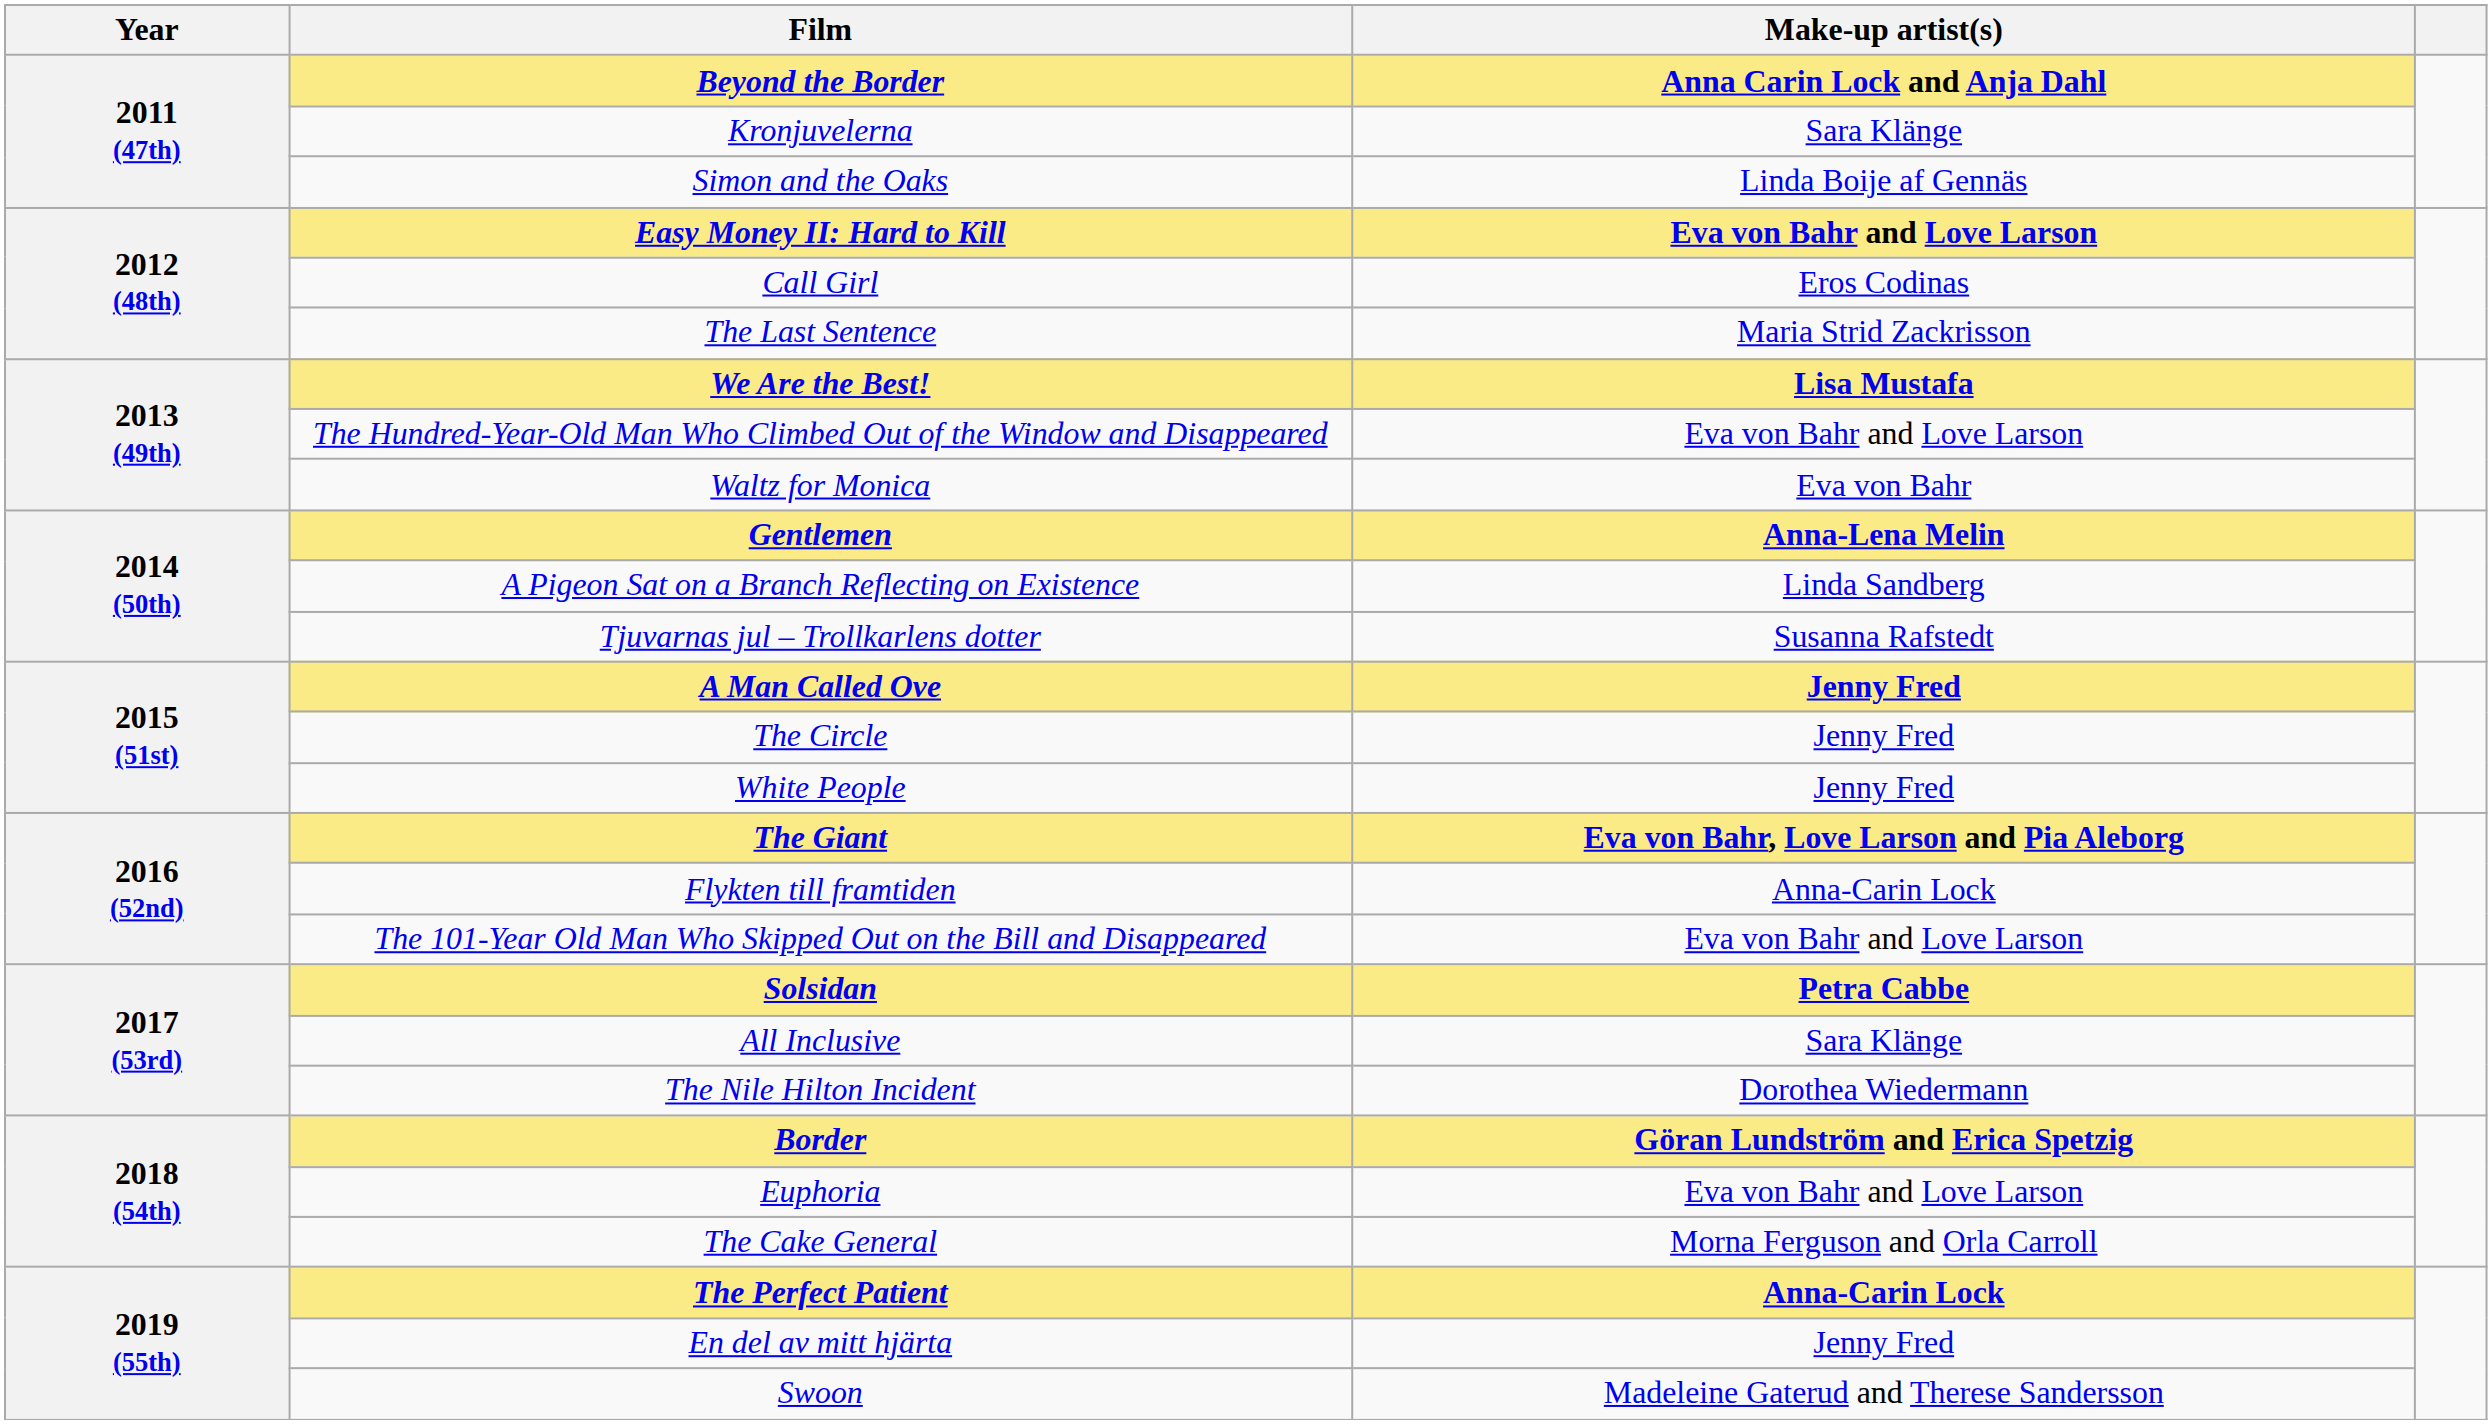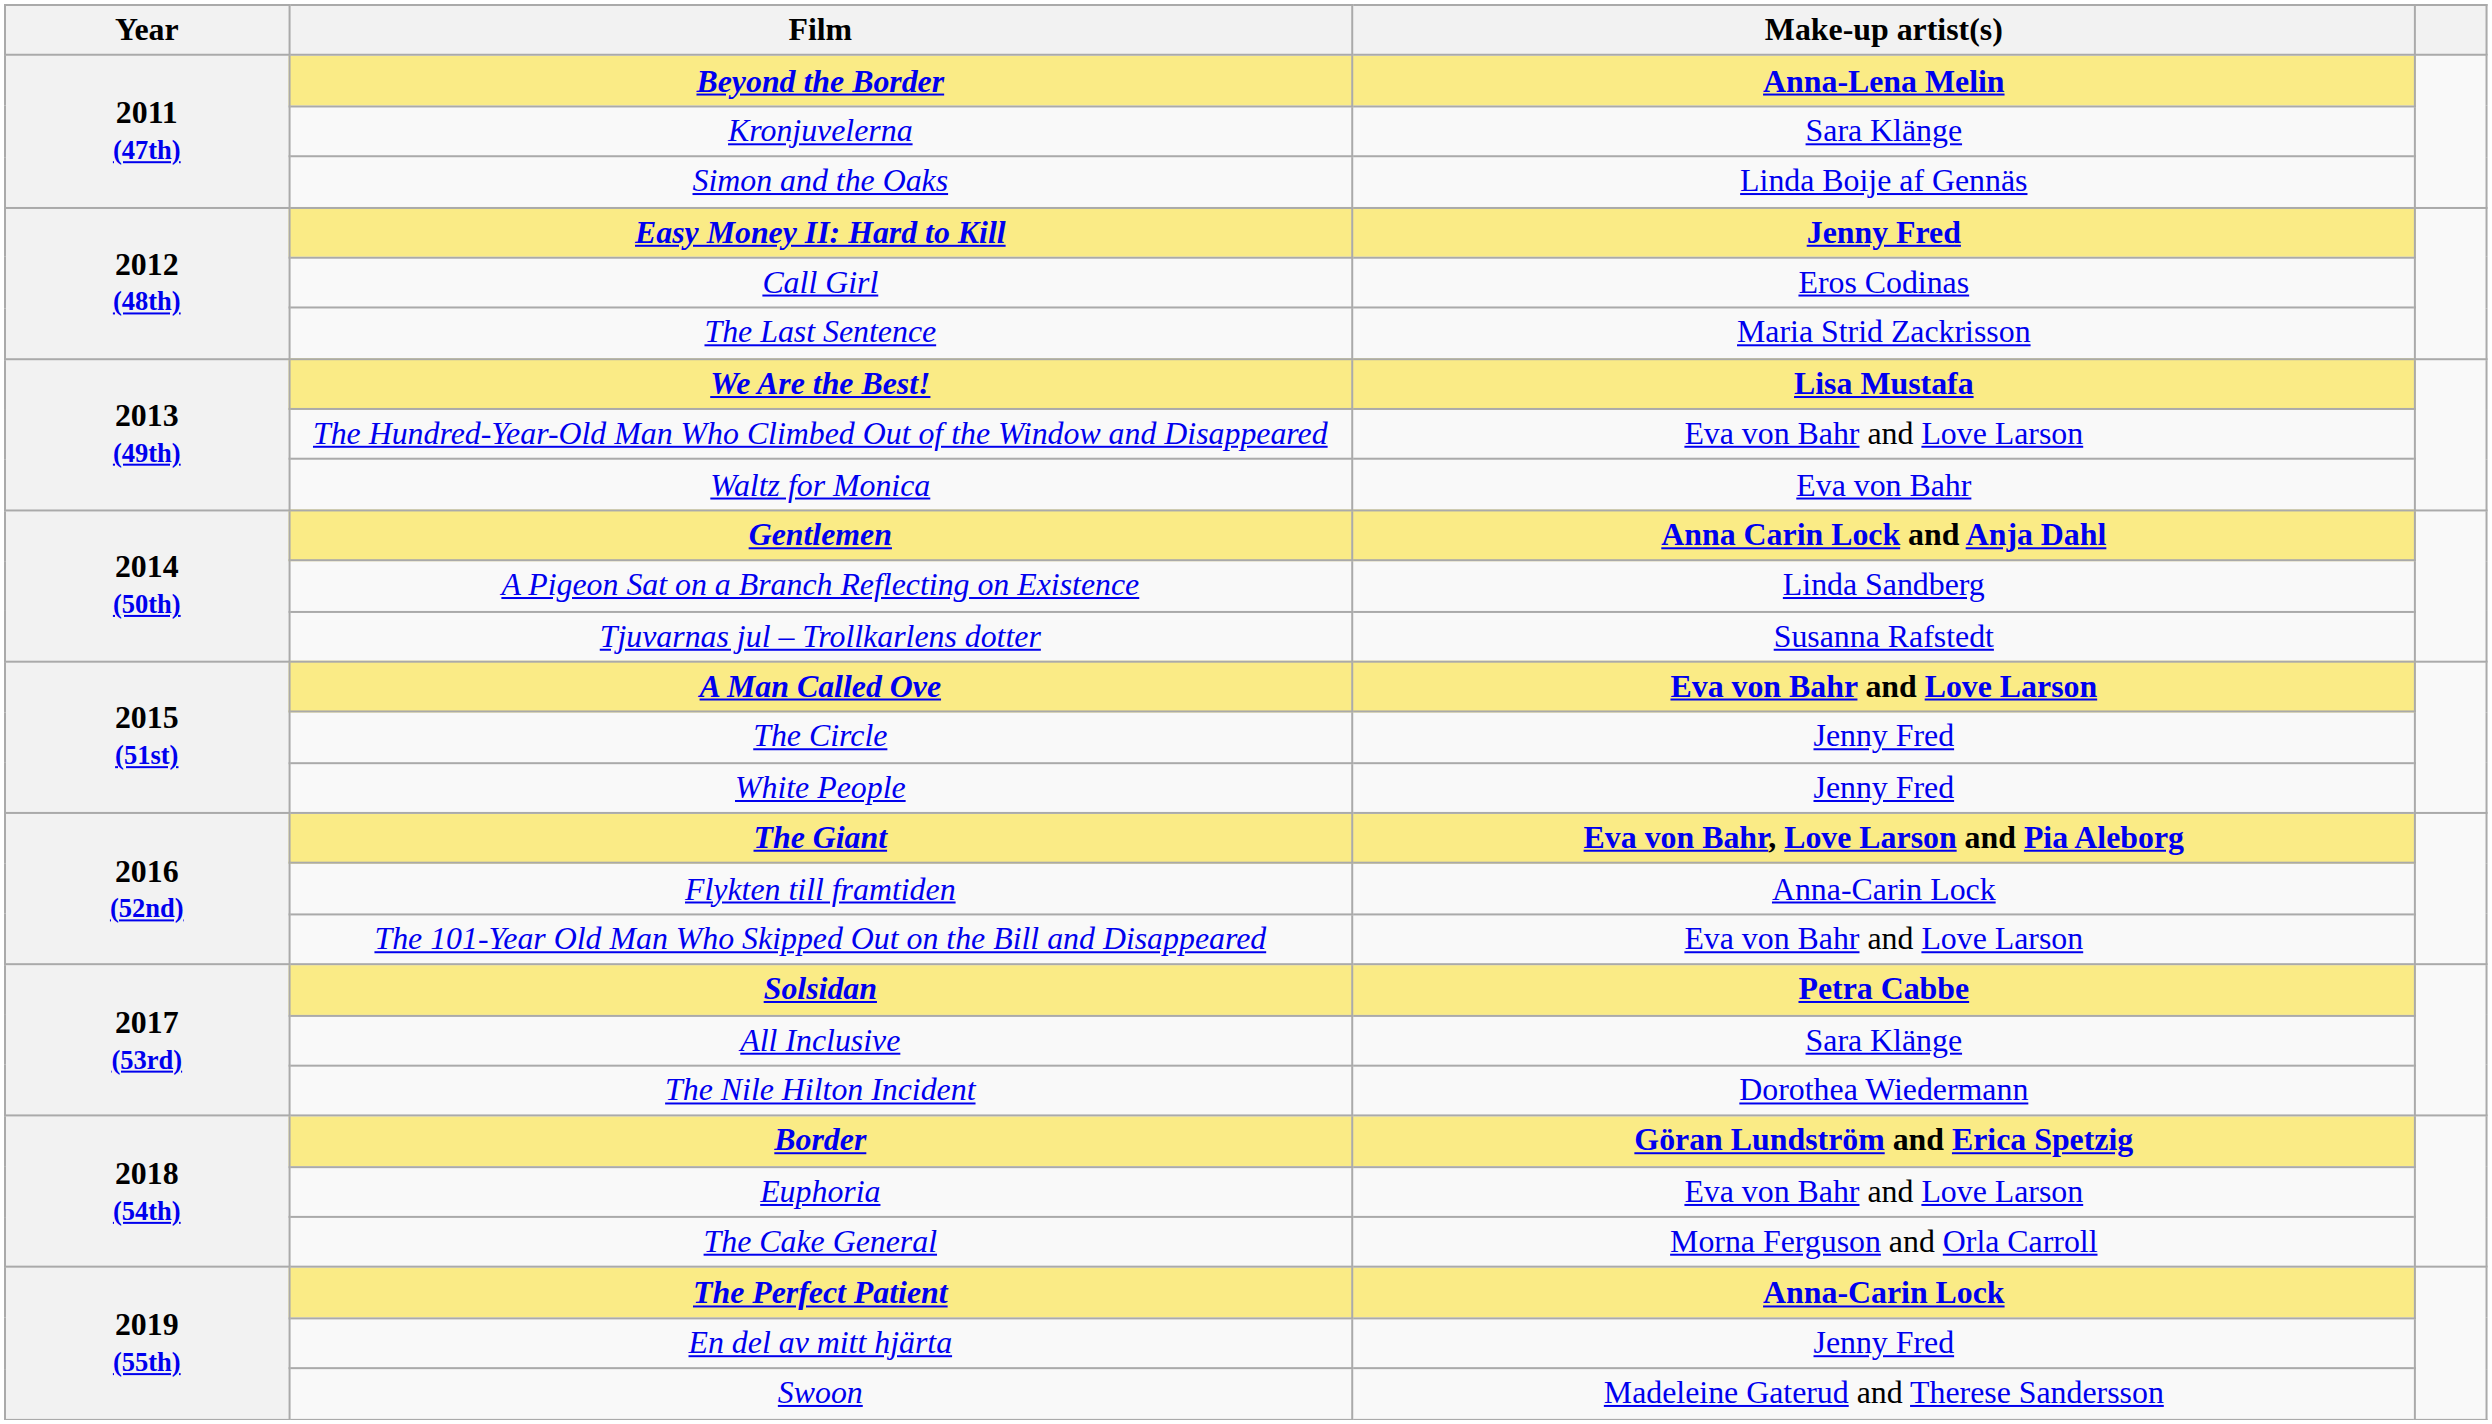Beyond the Border | Make-up artist(s): Anna Carin Lock and Anja Dahl -> Anna-Lena Melin
Easy Money II: Hard to Kill | Make-up artist(s): Eva von Bahr and Love Larson -> Jenny Fred
Gentlemen | Make-up artist(s): Anna-Lena Melin -> Anna Carin Lock and Anja Dahl
A Man Called Ove | Make-up artist(s): Jenny Fred -> Eva von Bahr and Love Larson
